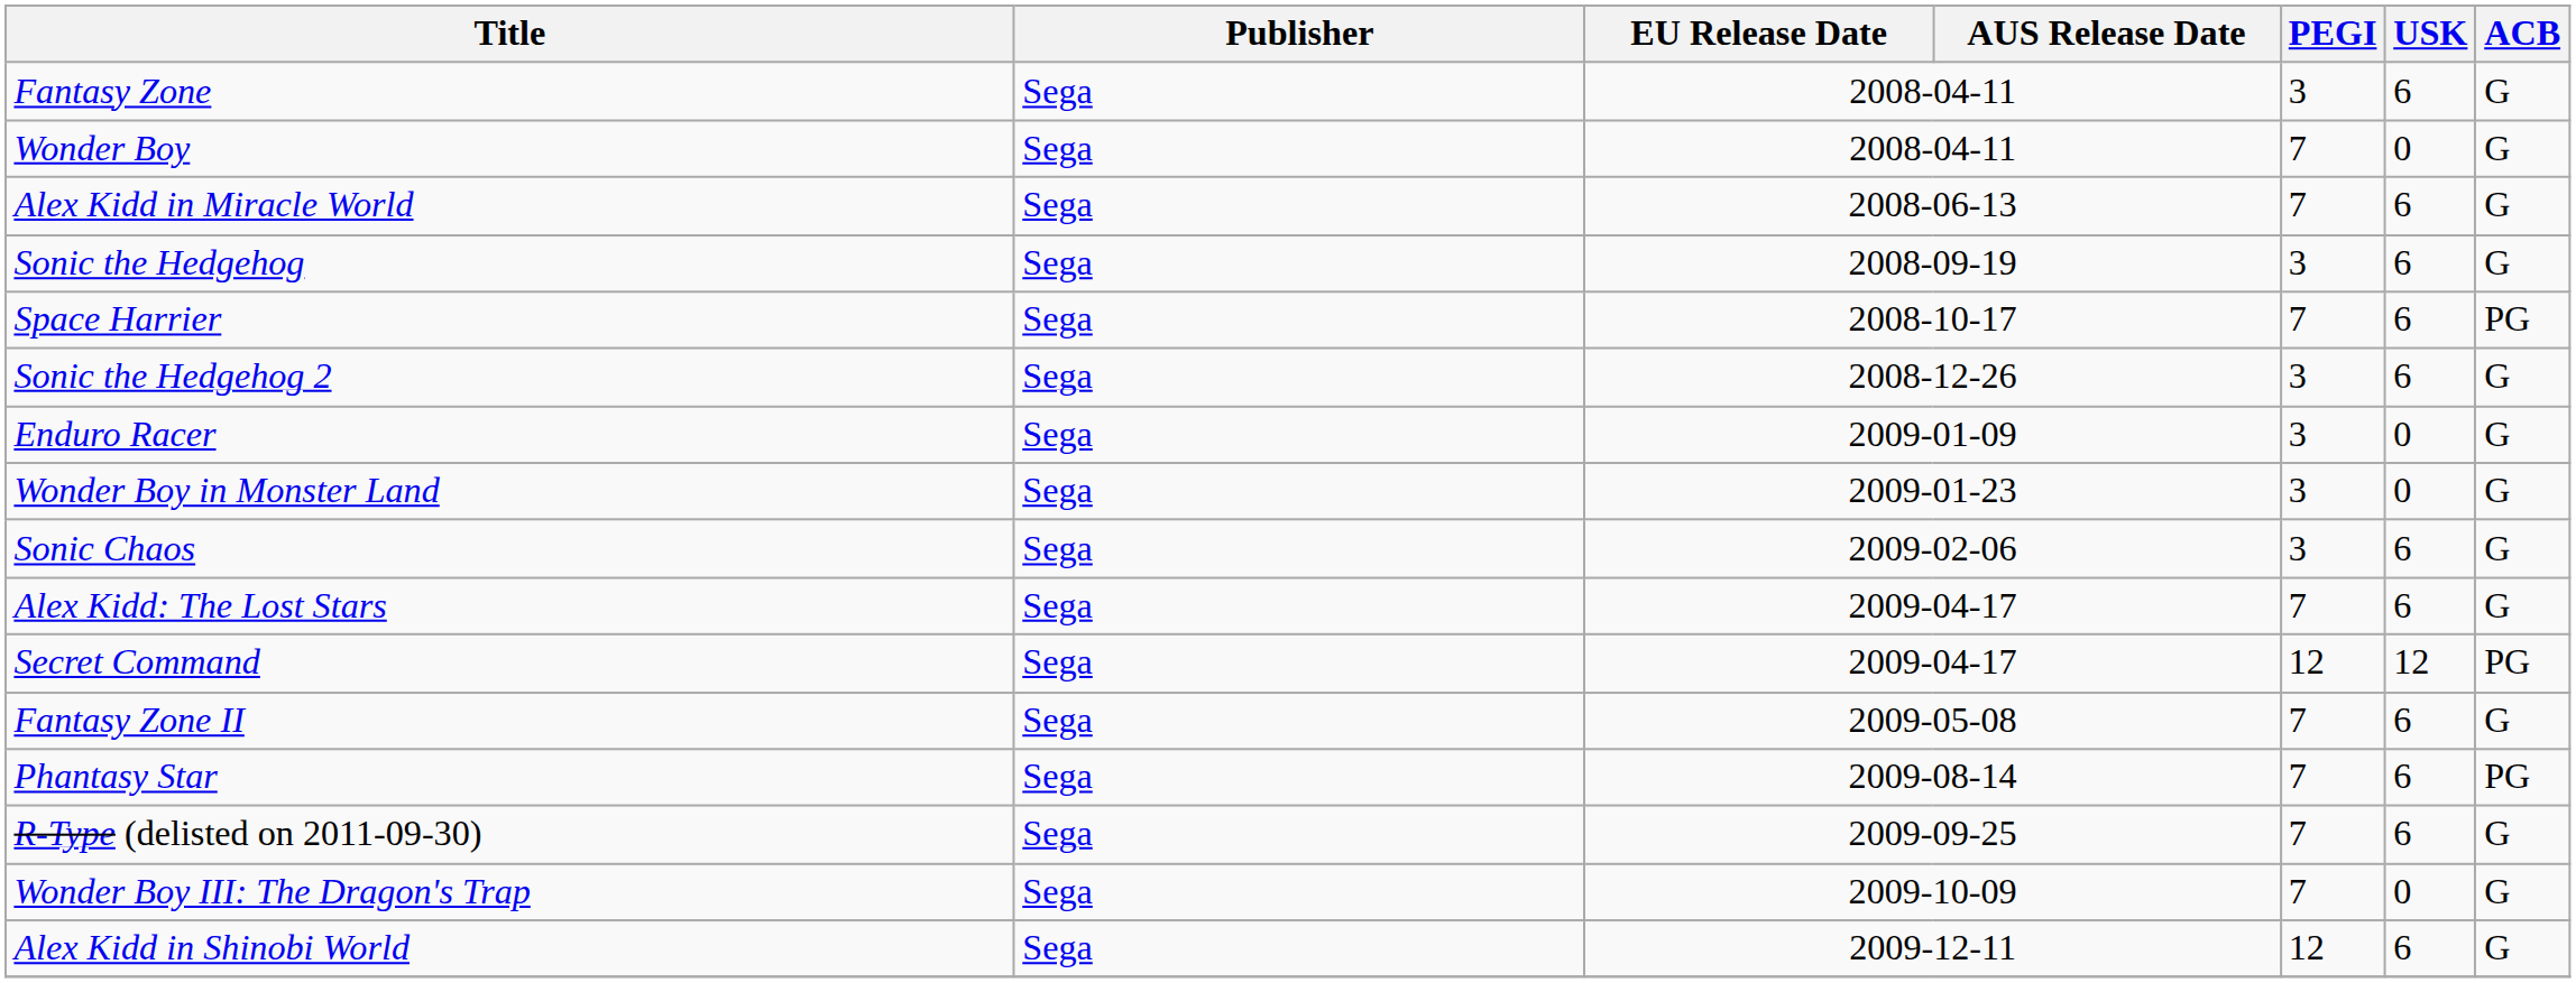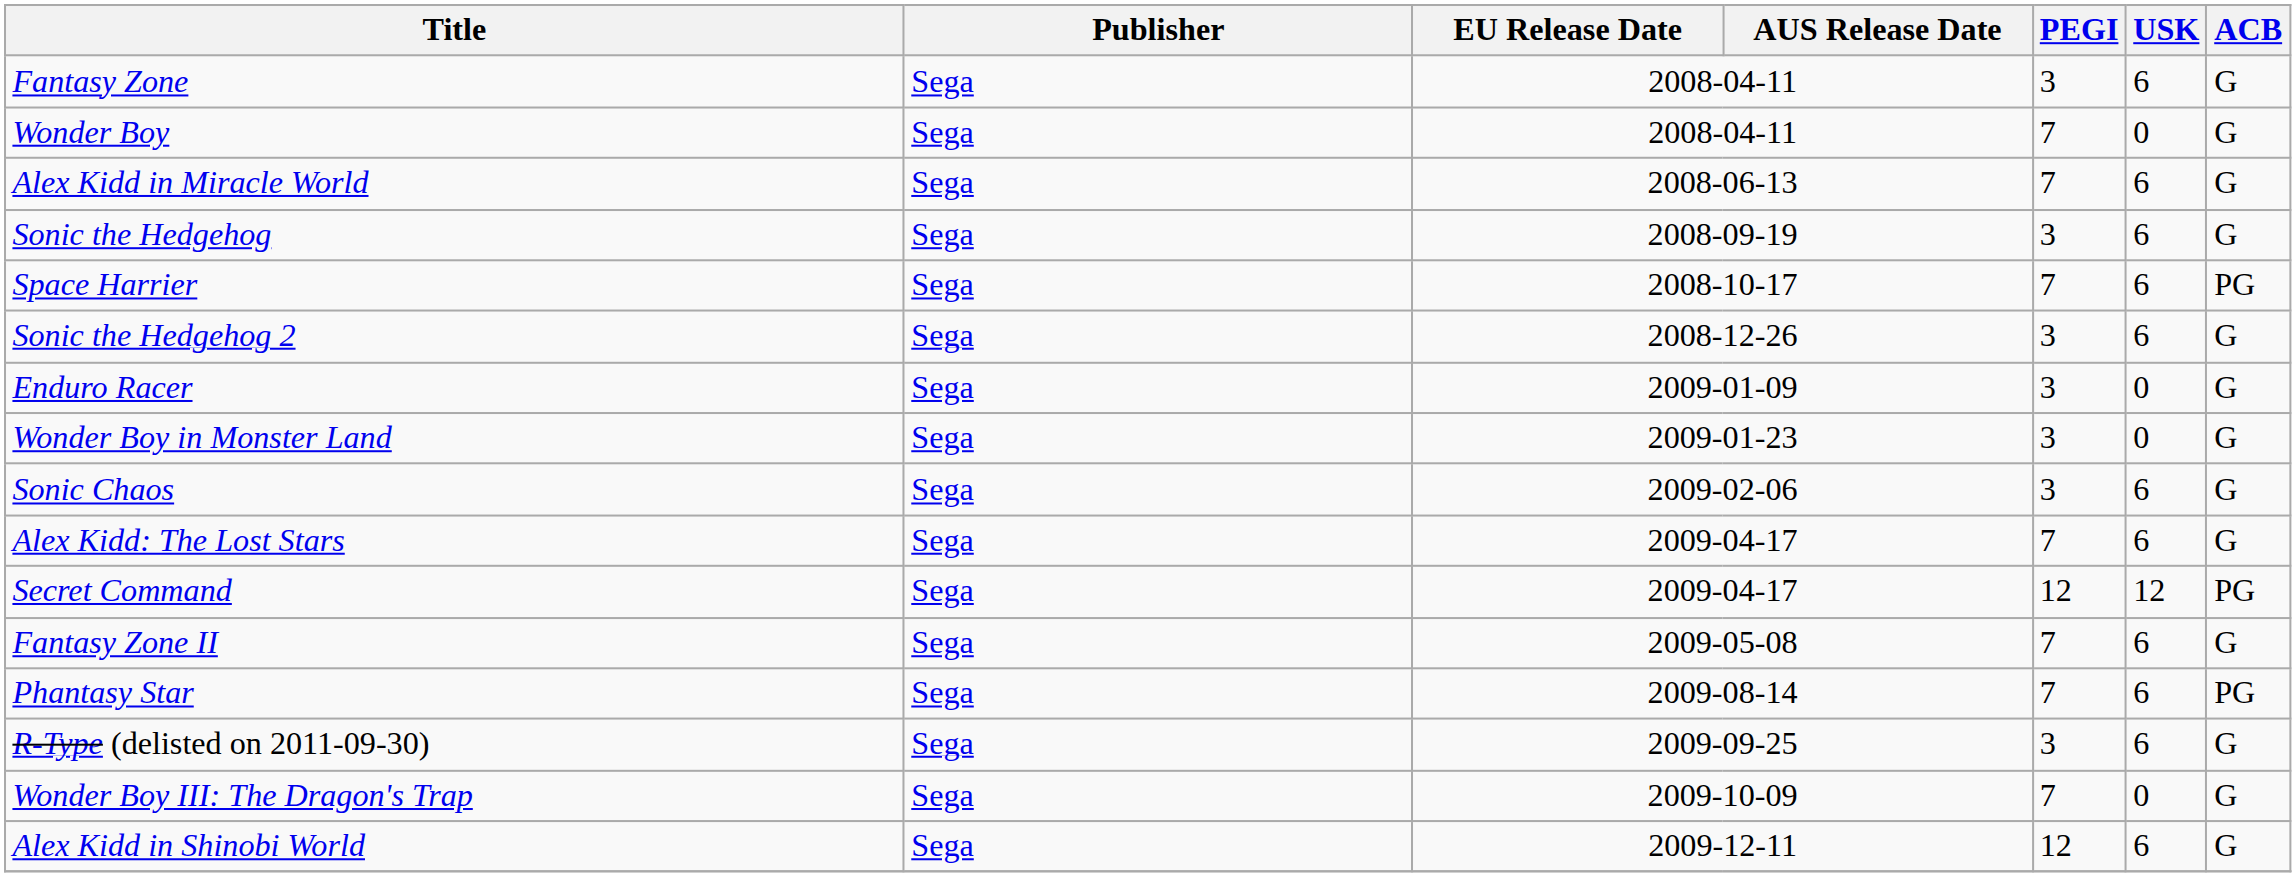R-Type (delisted on 2011-09-30) | PEGI: 7 -> 3
